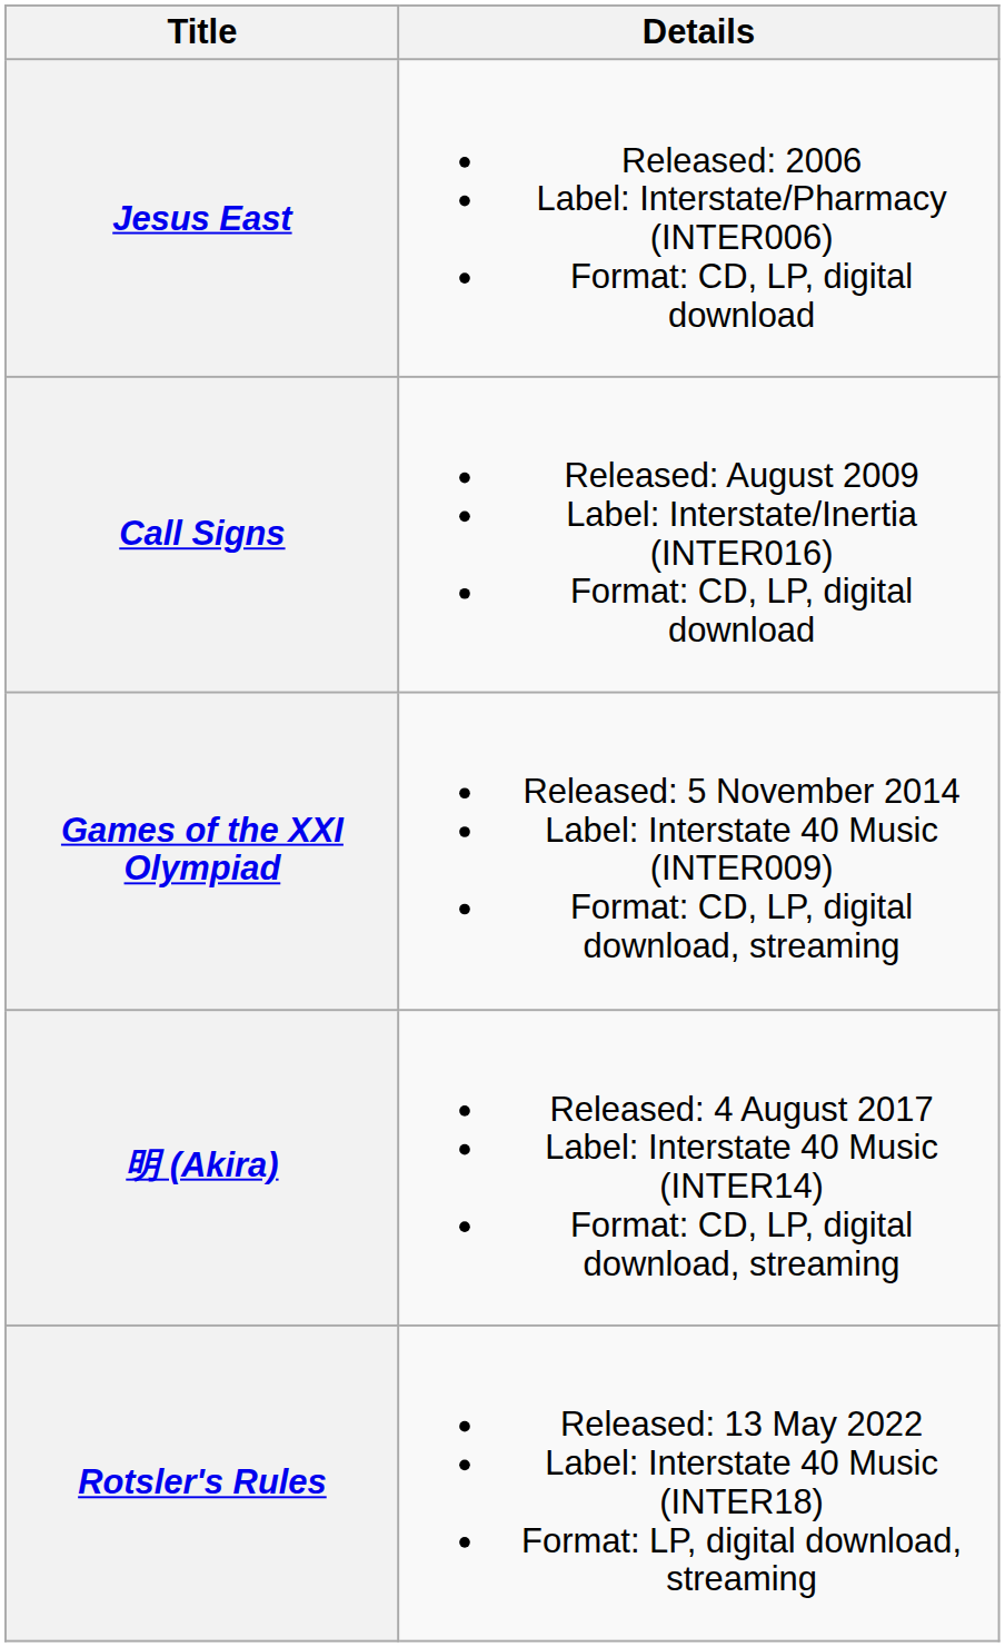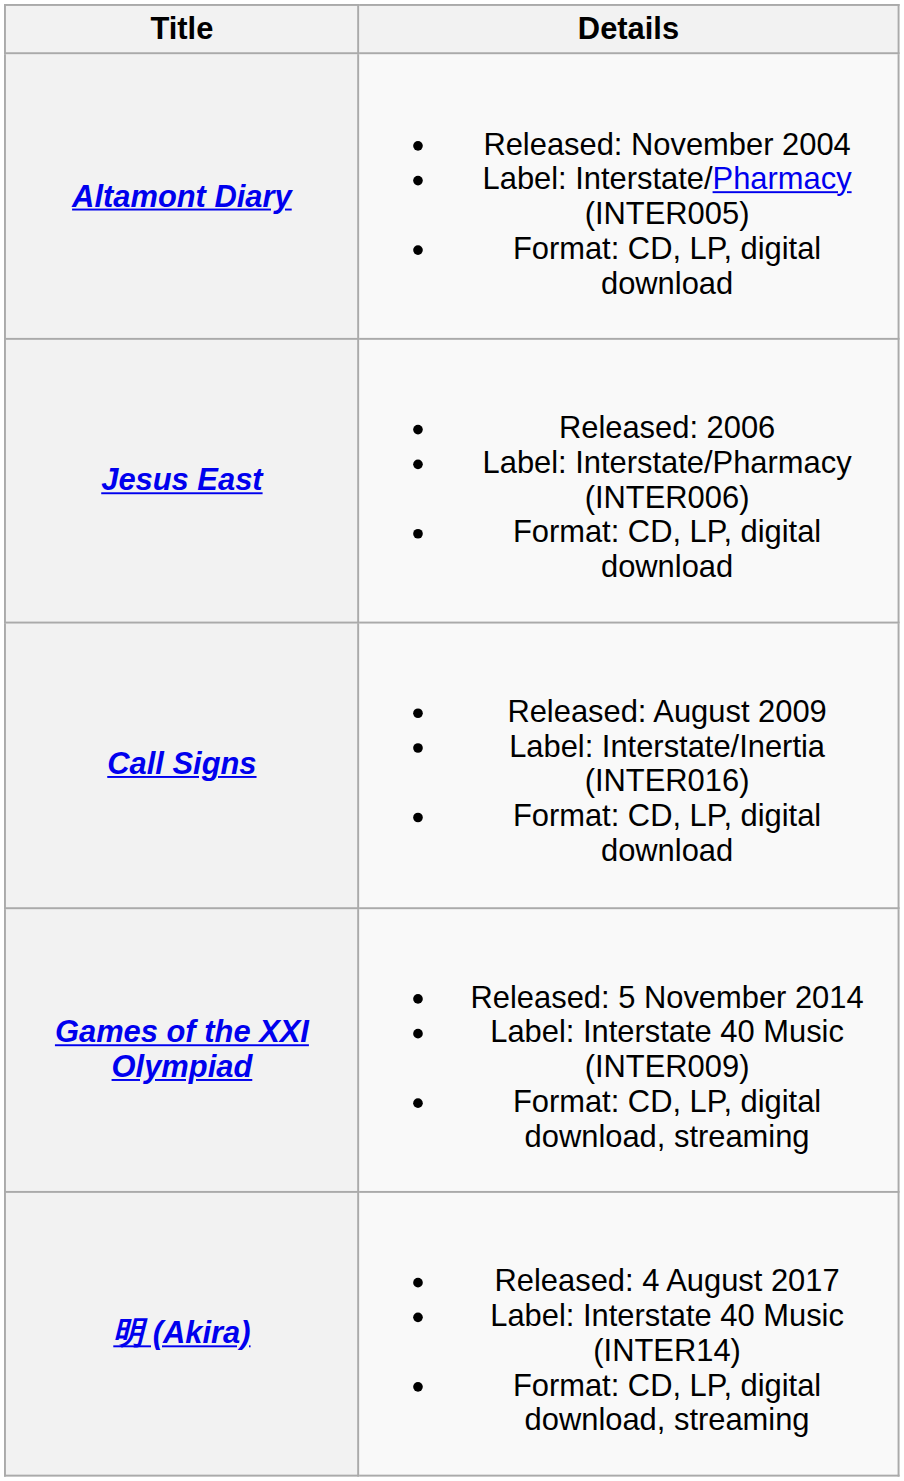+ row: Altamont Diary | Released: November 2004 Label: Interstate/Pharmacy (INTER005) Format: CD, LP, digital download
- row: Rotsler's Rules | Released: 13 May 2022 Label: Interstate 40 Music (INTER18) Format: LP, digital download, streaming
